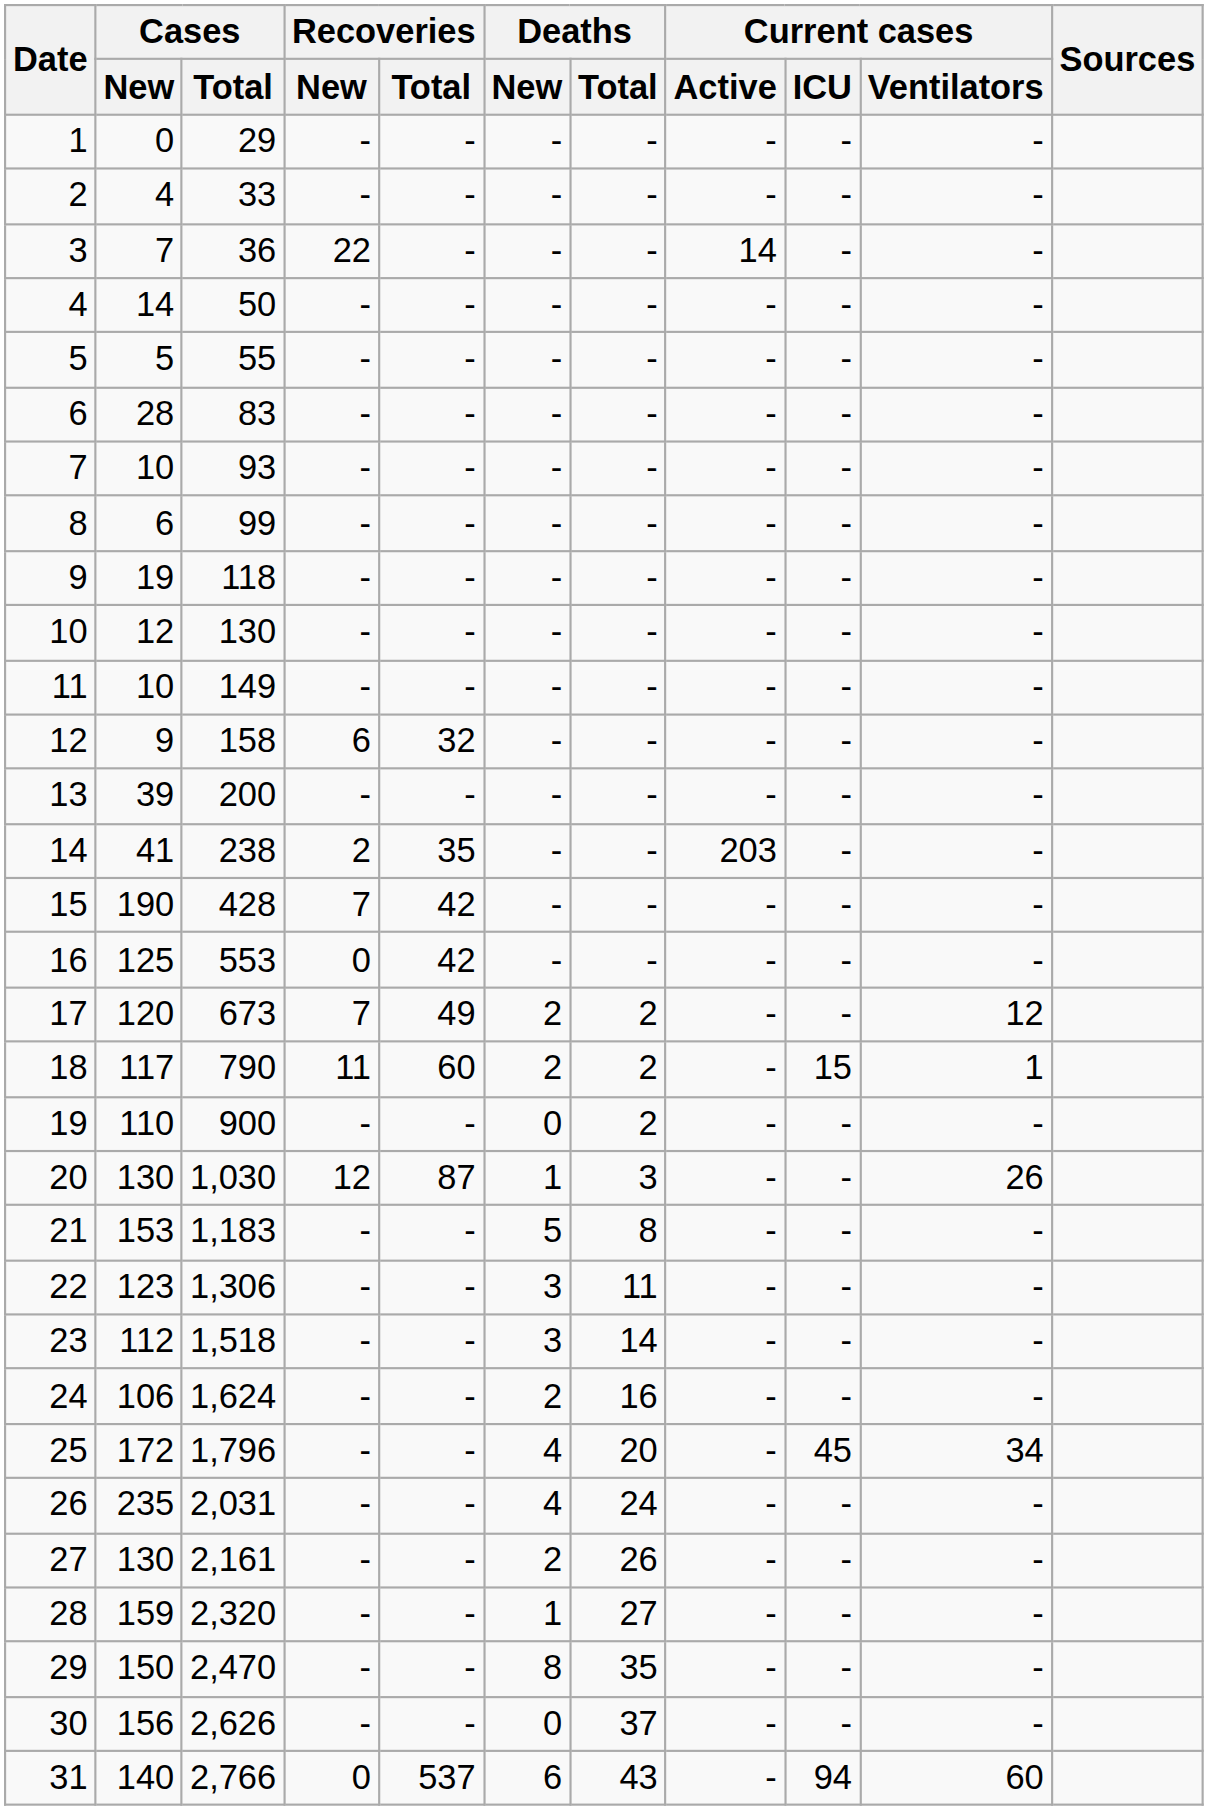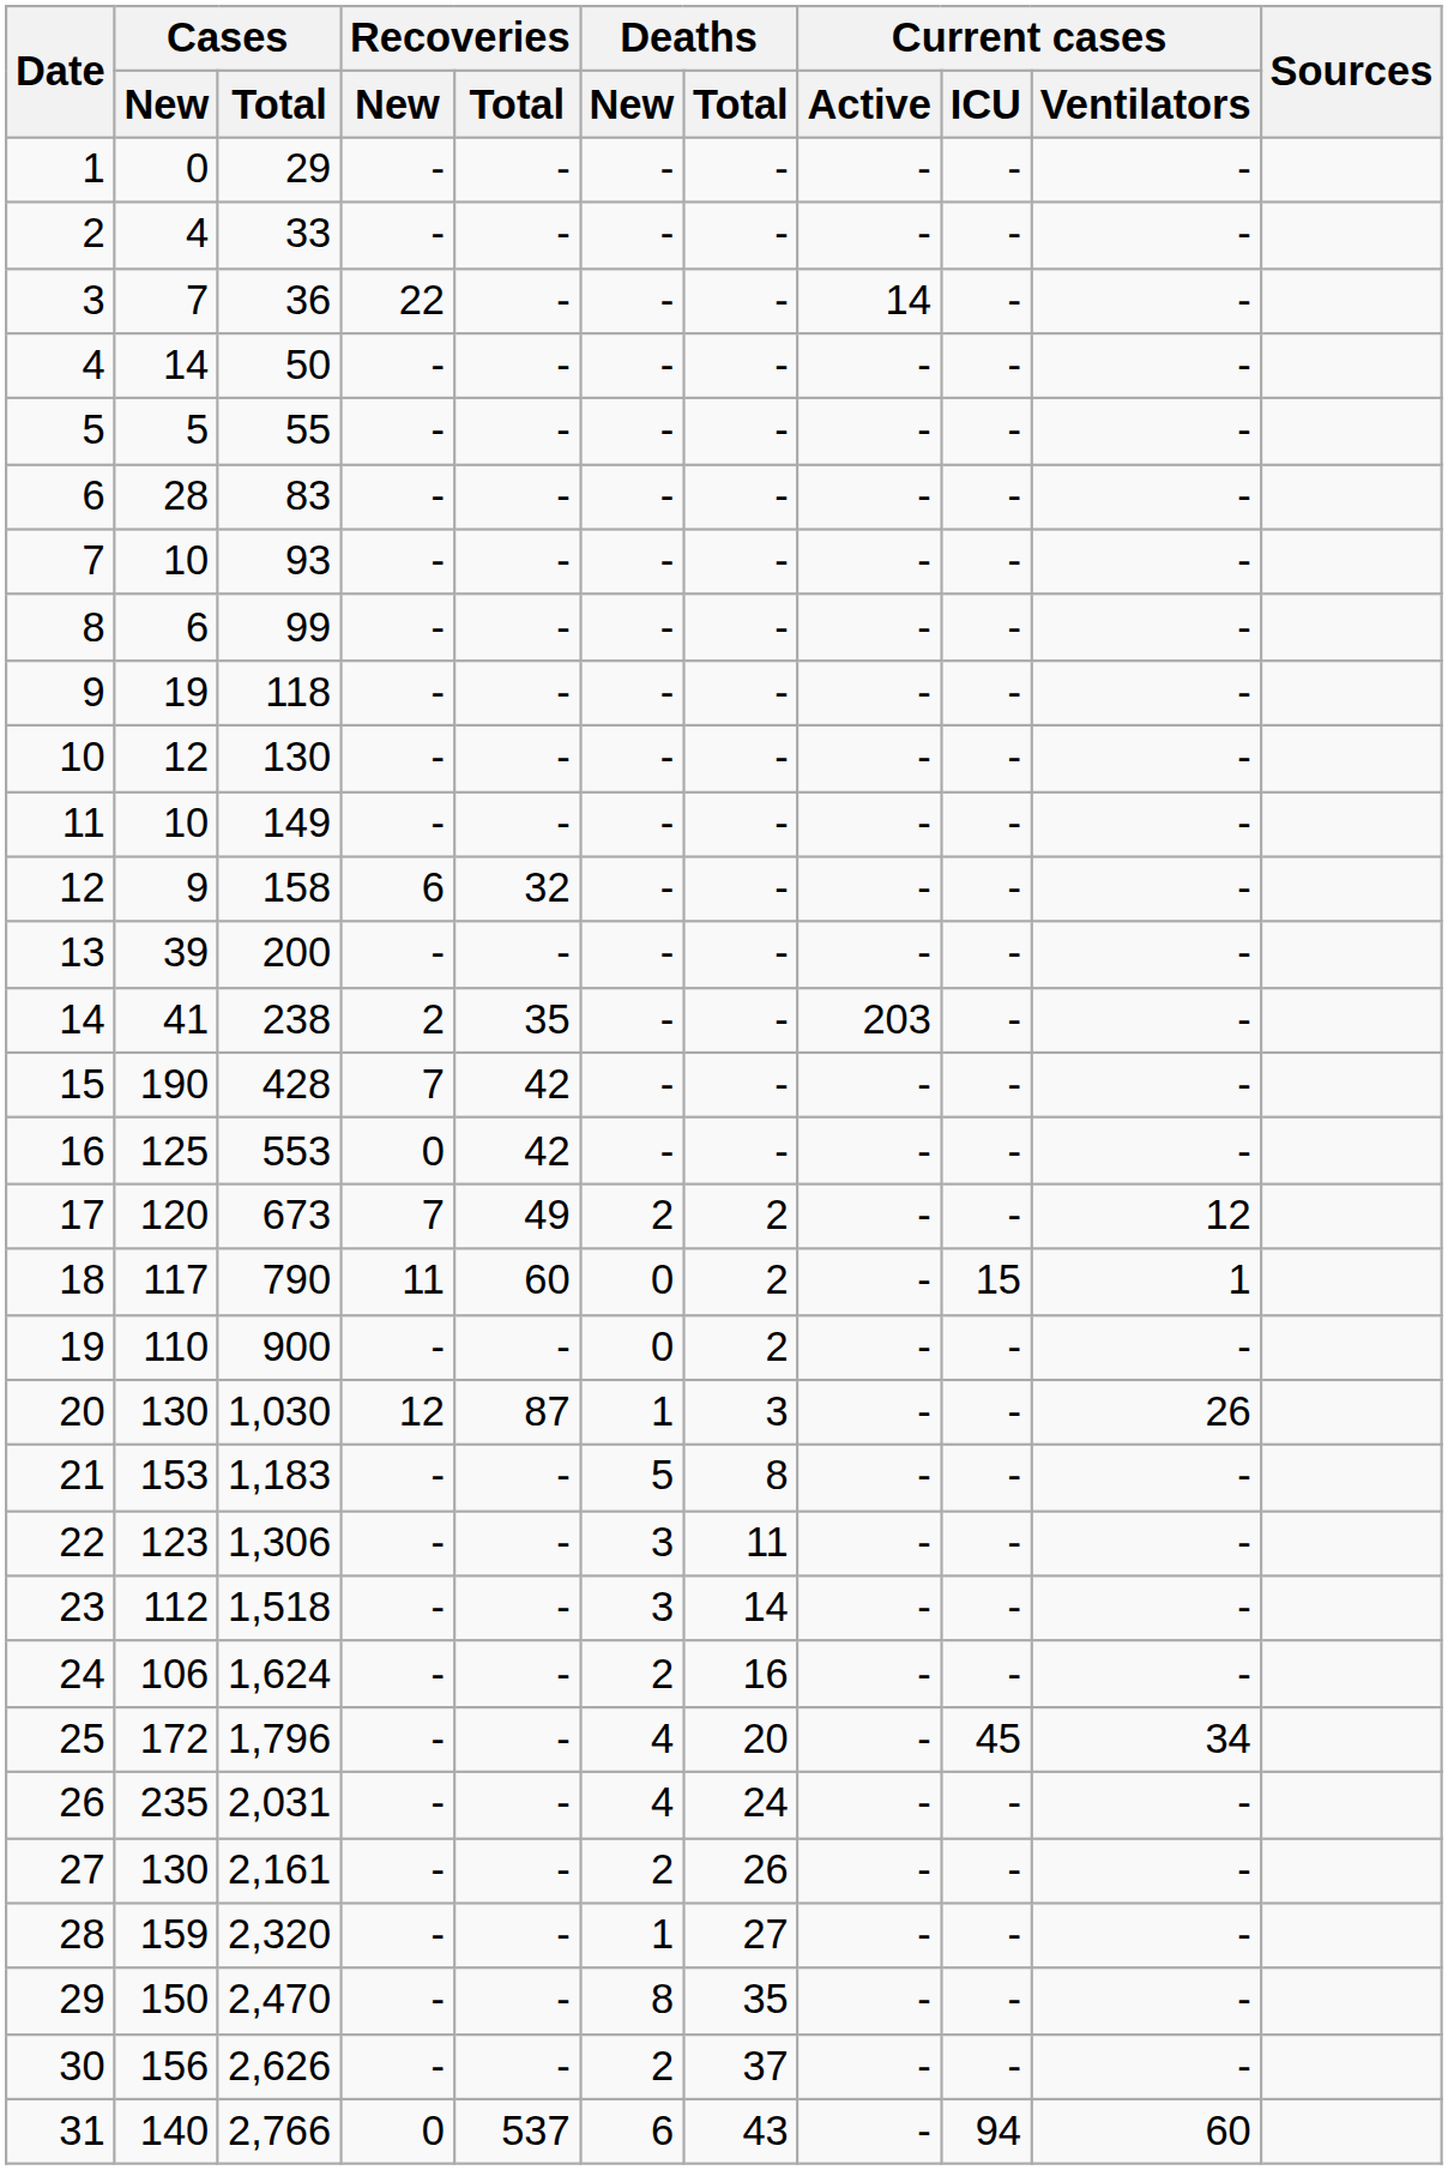18 | Deaths / New: 2 -> 0
30 | Deaths / New: 0 -> 2
